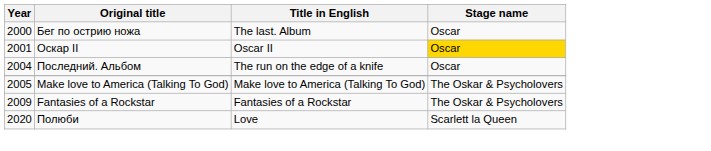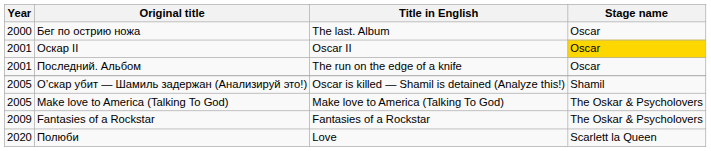Последний. Альбом | Year: 2004 -> 2001
+ row: 2005 | О’скар убит — Шамиль задержан (Анализируй это!) | Oscar is killed — Shamil is detained (Analyze this!) | Shamil
